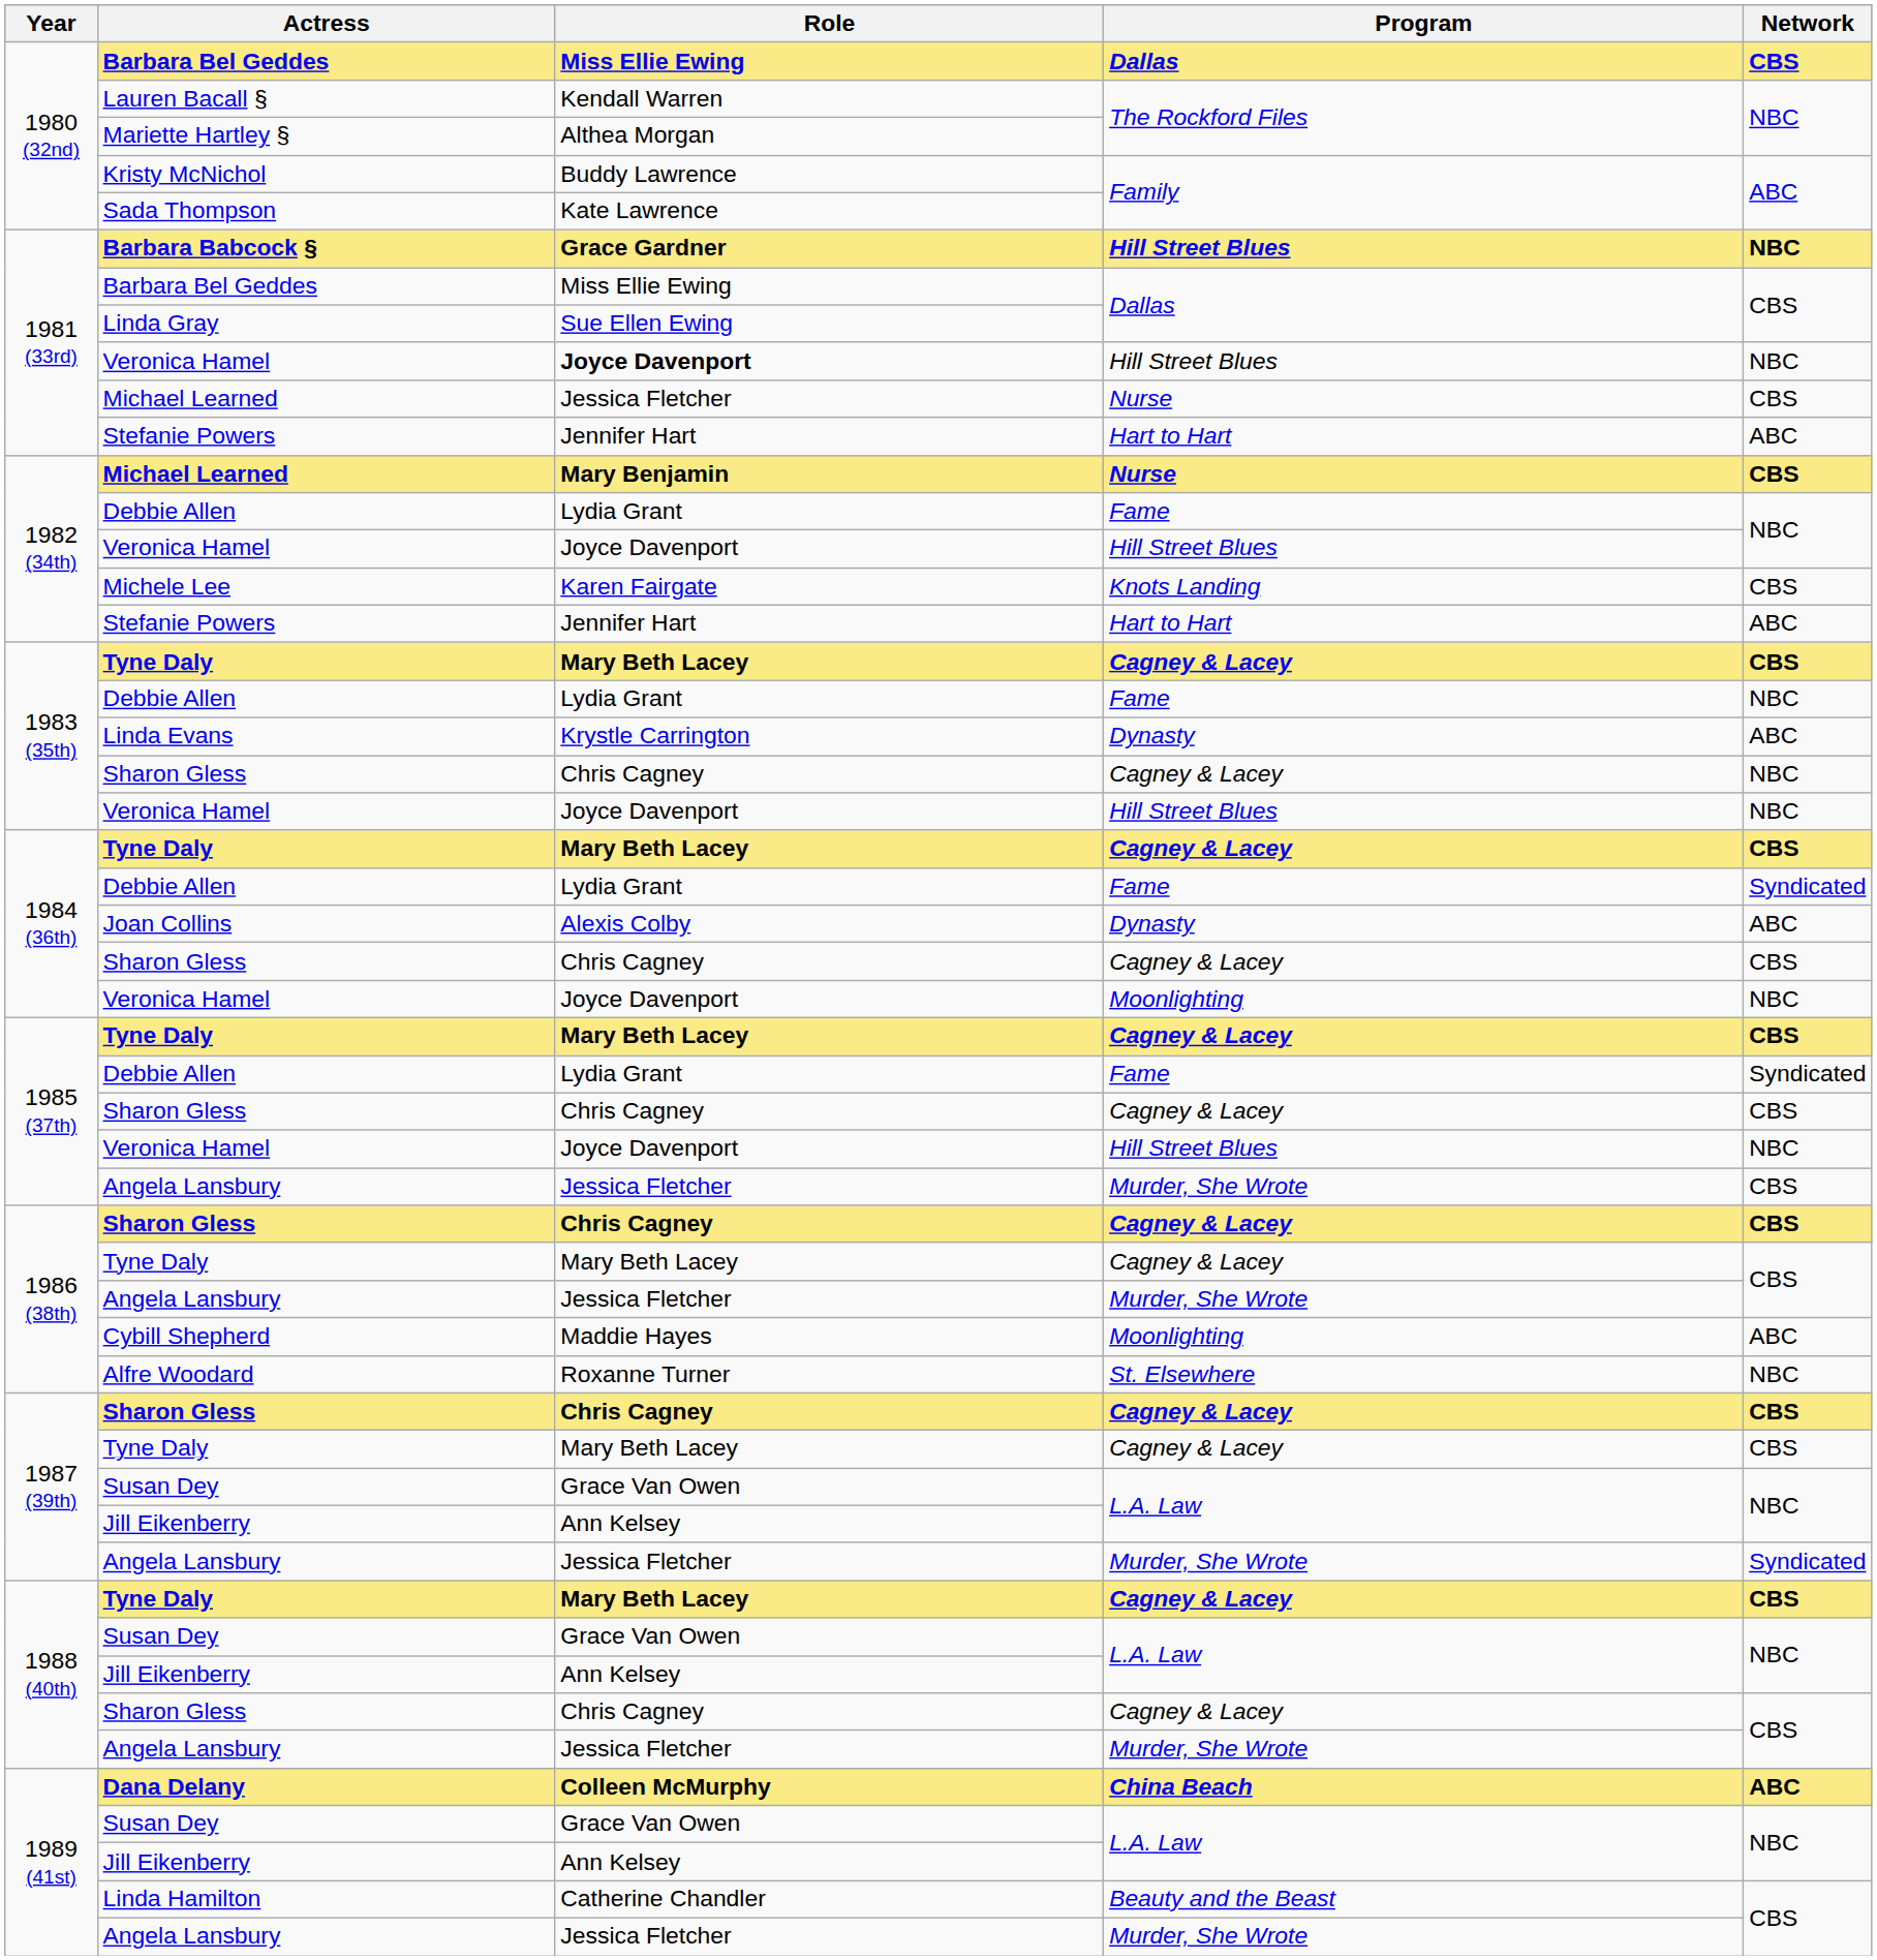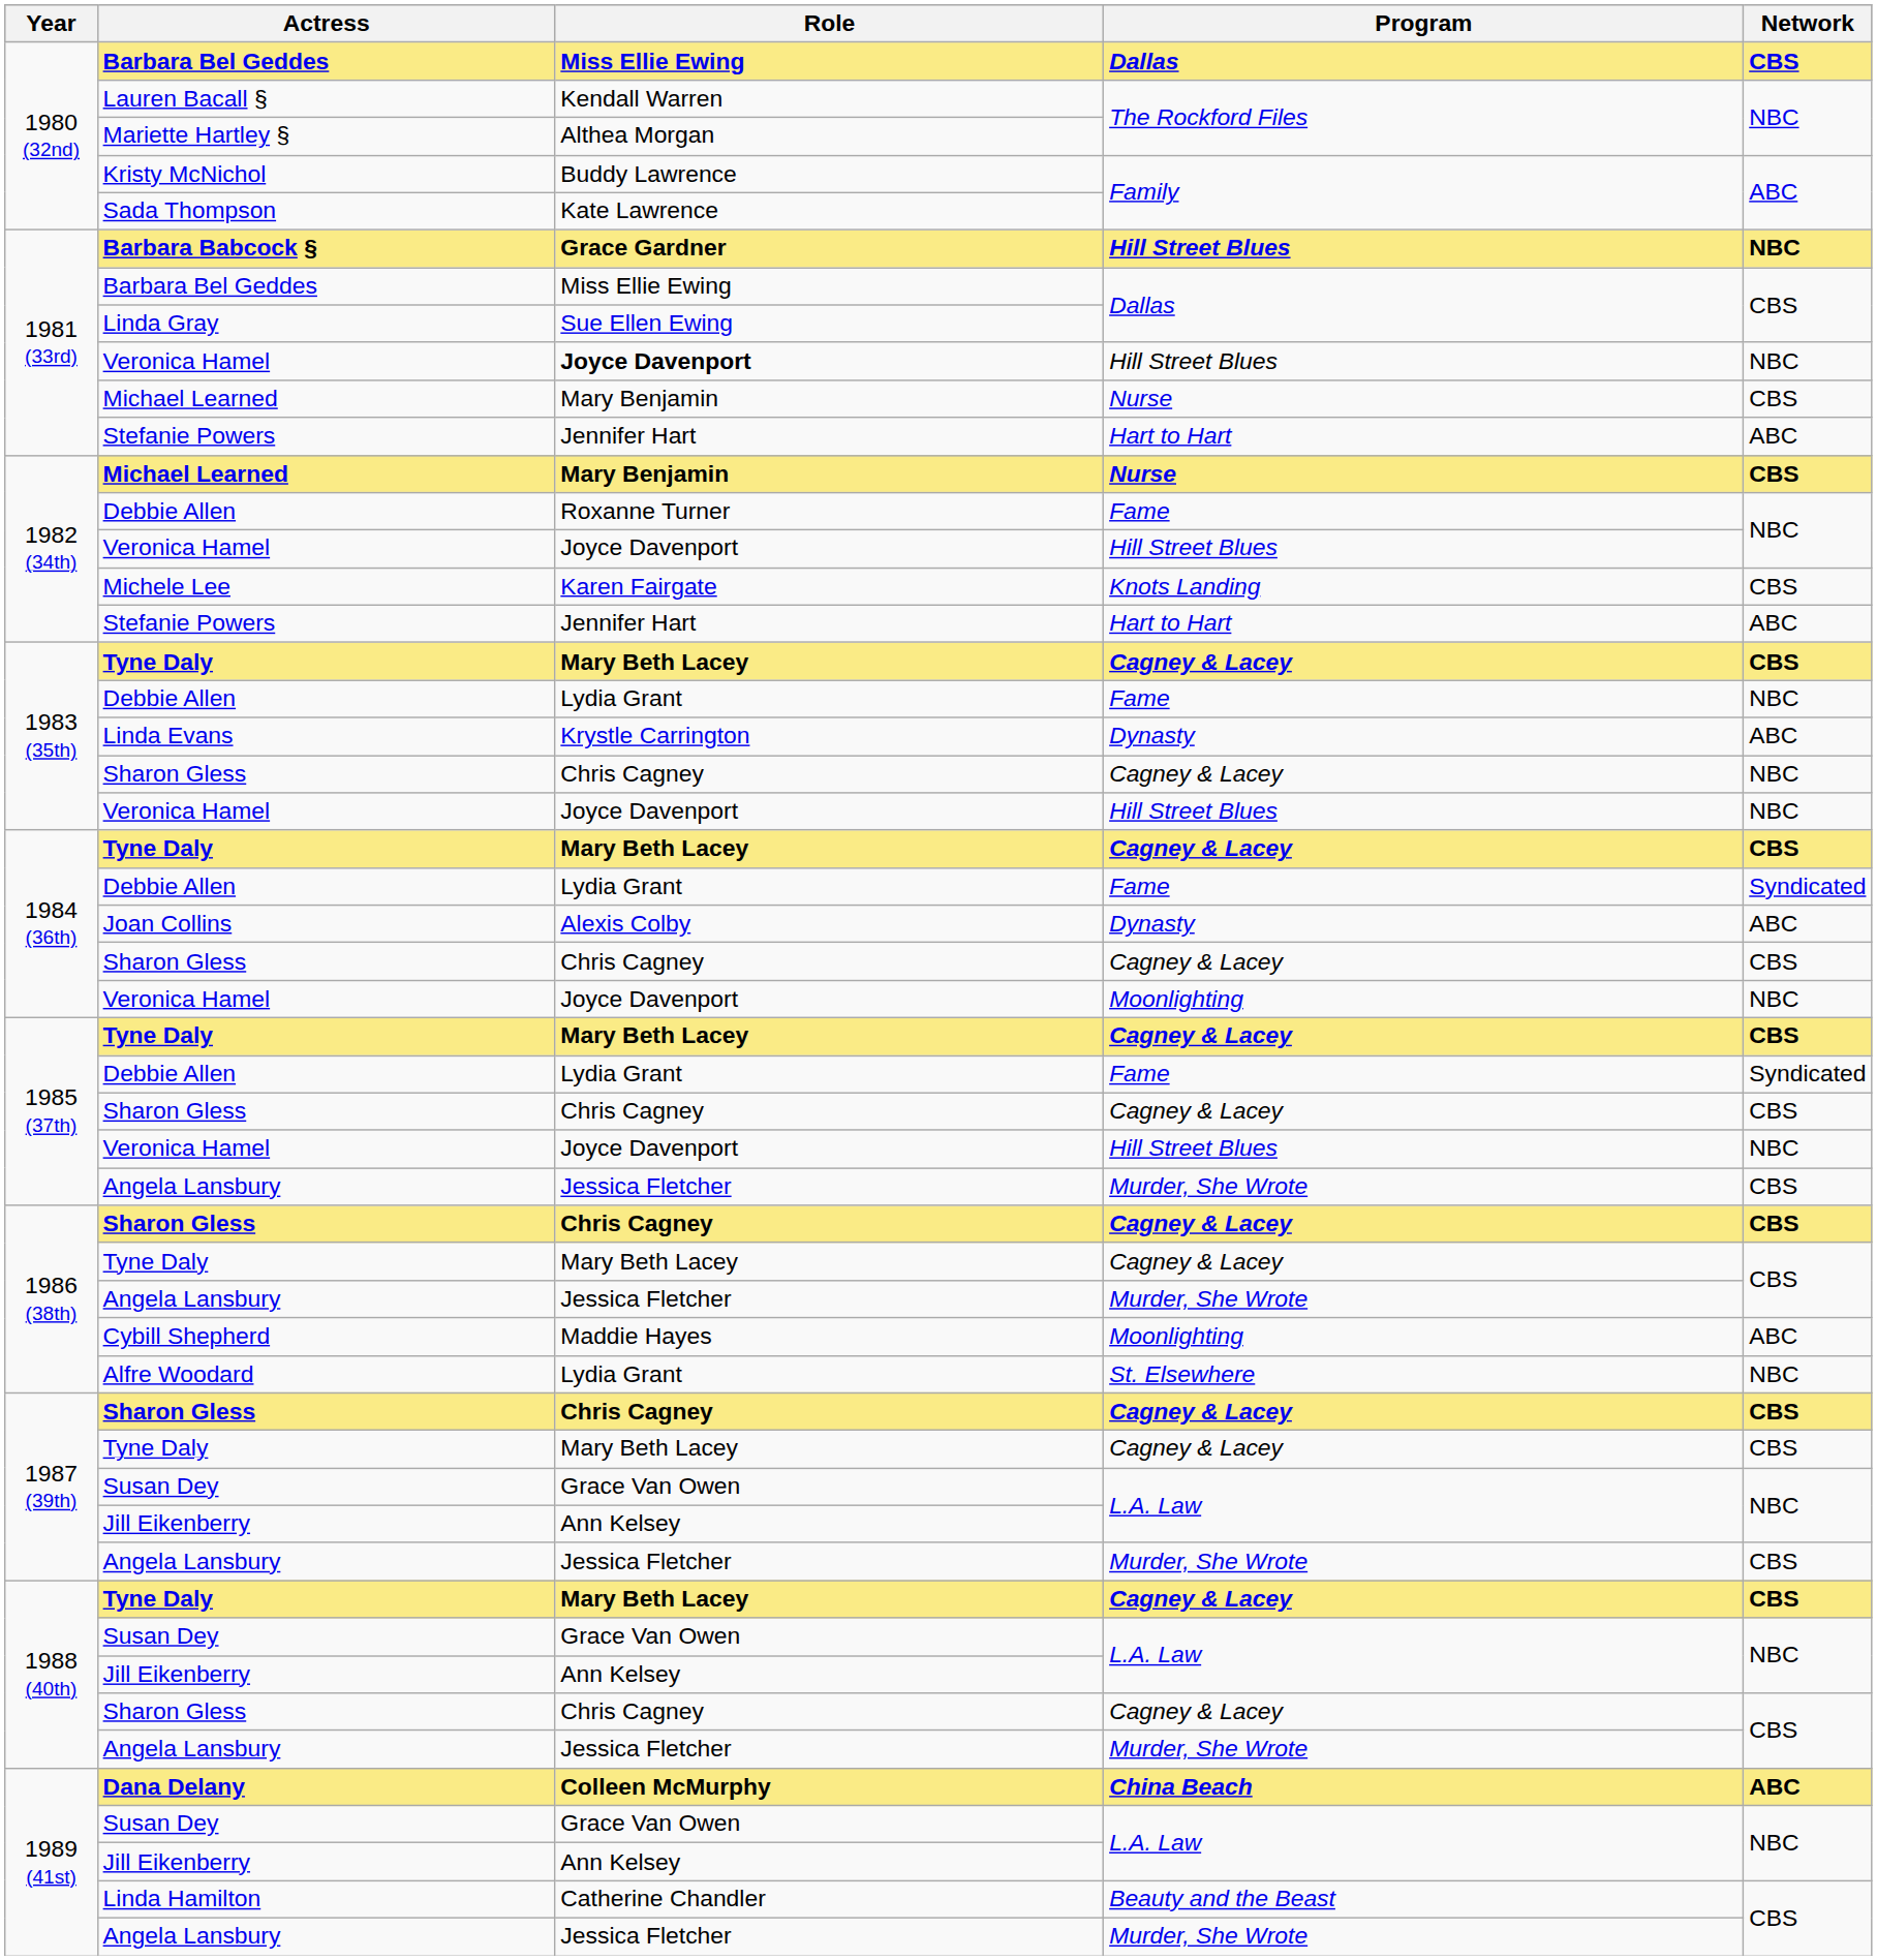1981 (33rd) / Michael Learned | Role: Jessica Fletcher -> Mary Benjamin
1982 (34th) / Debbie Allen | Role: Lydia Grant -> Roxanne Turner
Alfre Woodard | Role: Roxanne Turner -> Lydia Grant
1987 (39th) / Angela Lansbury | Network: Syndicated -> CBS
